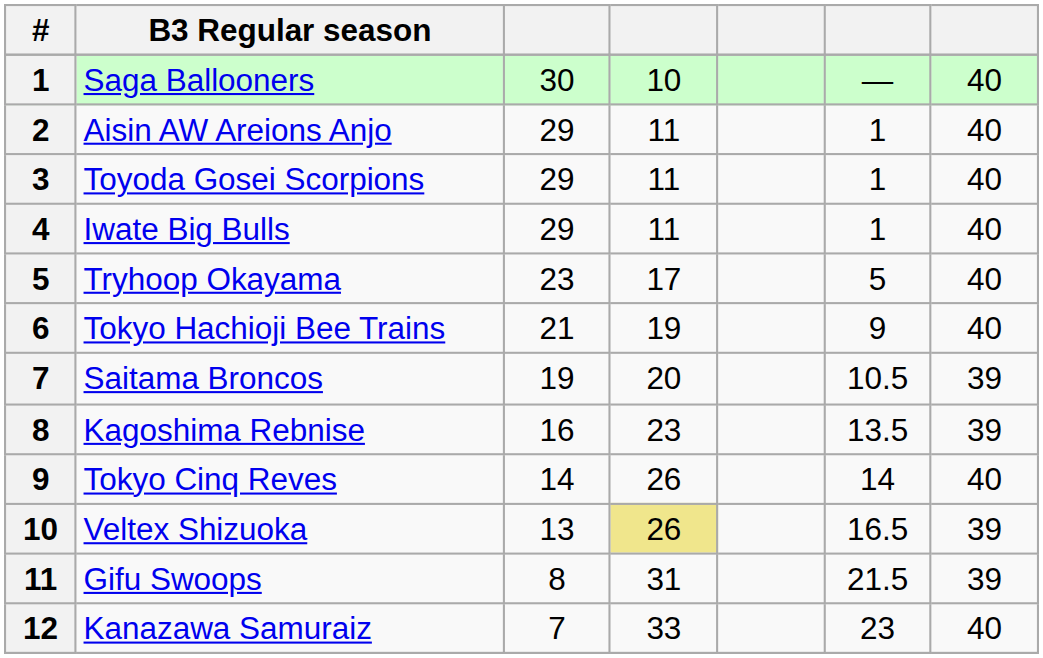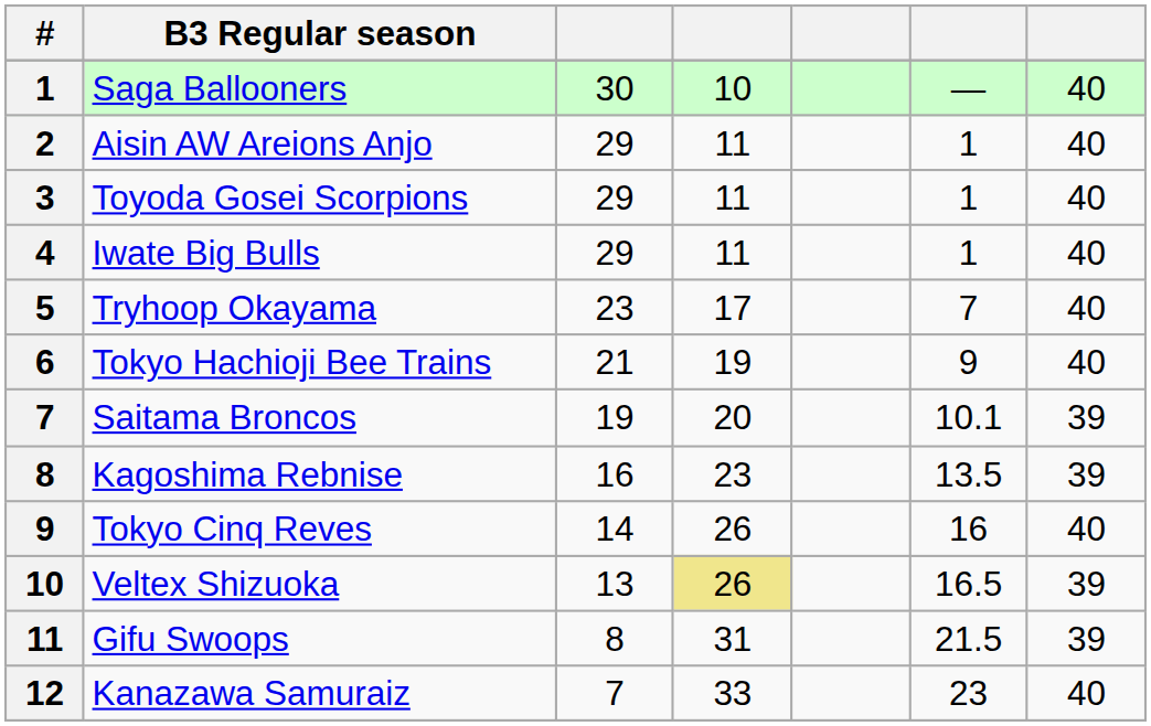Tryhoop Okayama | column 6: 5 -> 7
Saitama Broncos | column 6: 10.5 -> 10.1
Tokyo Cinq Reves | column 6: 14 -> 16
